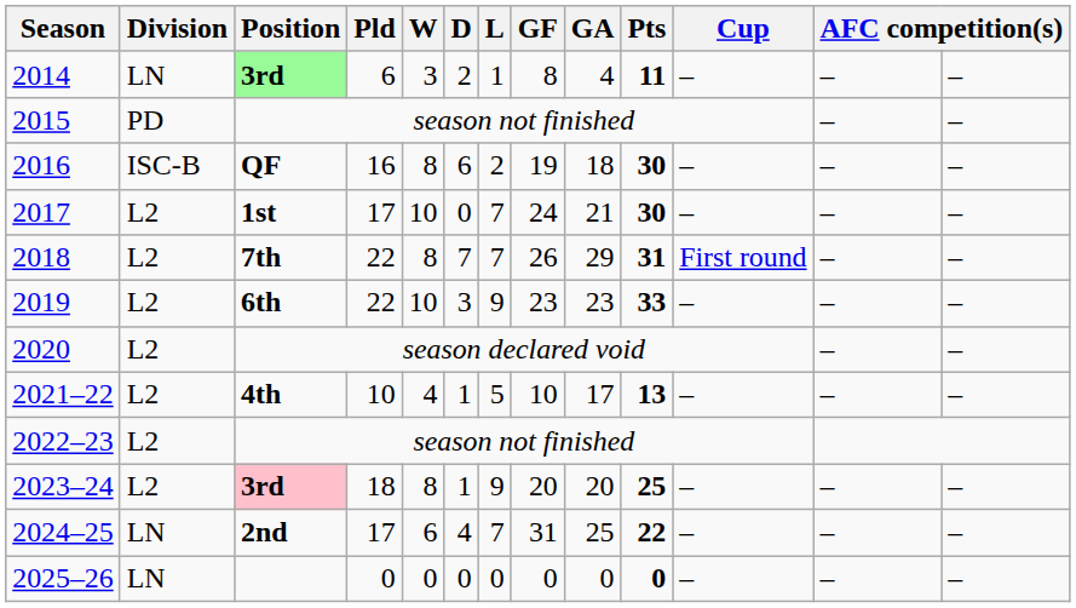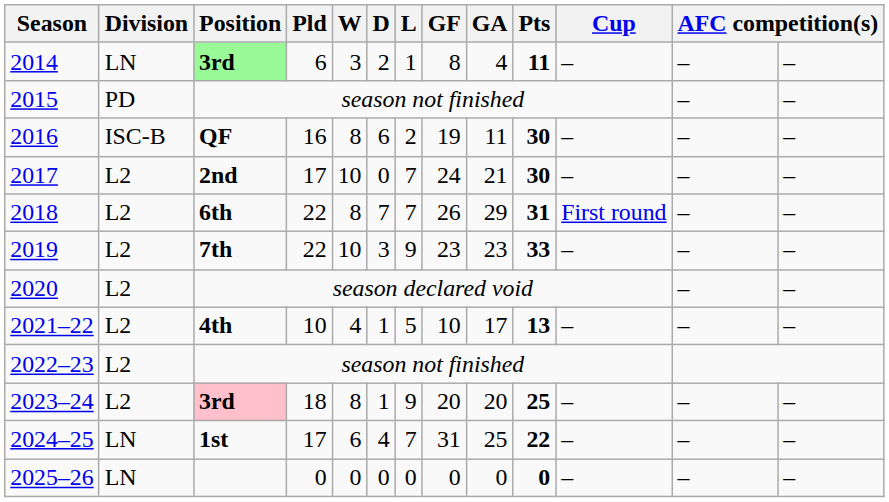2016 | GA: 18 -> 11
2017 | Position: 1st -> 2nd
2018 | Position: 7th -> 6th
2019 | Position: 6th -> 7th
2024–25 | Position: 2nd -> 1st
